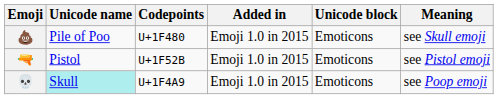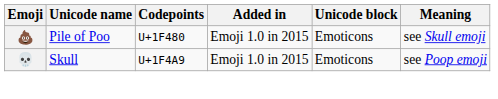- row: 🔫 | Pistol | U+1F52B | Emoji 1.0 in 2015 | Emoticons | see Pistol emoji
💀 | Unicode name: paleturquoise background -> no background
